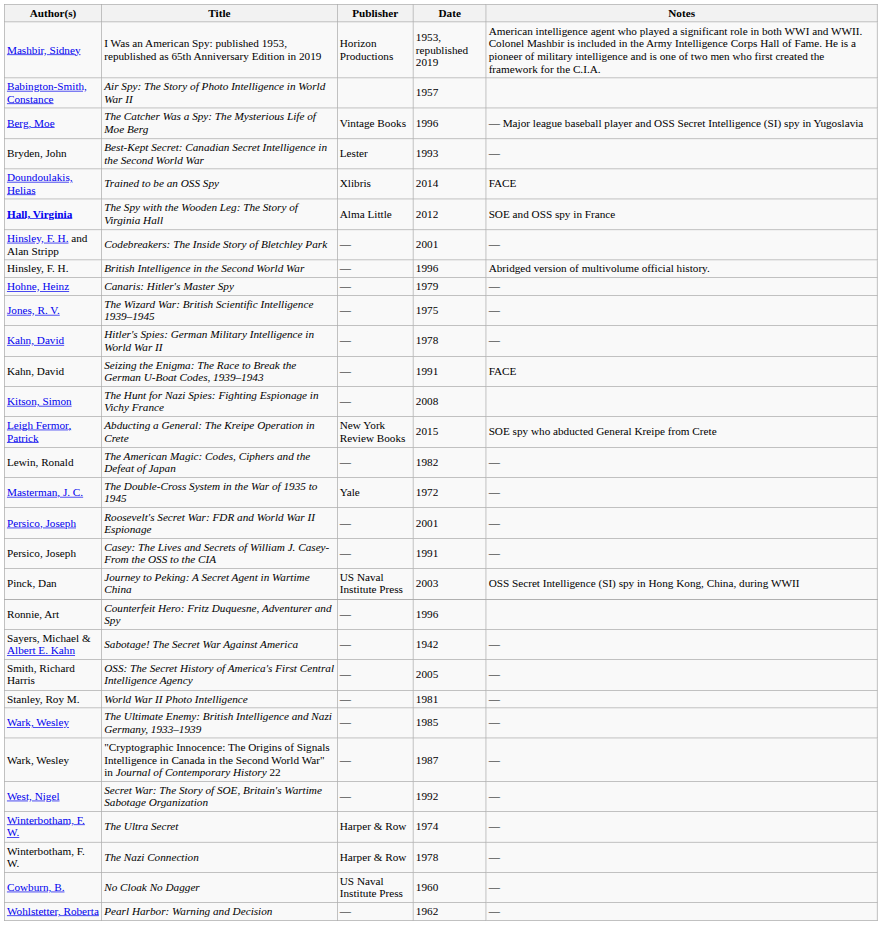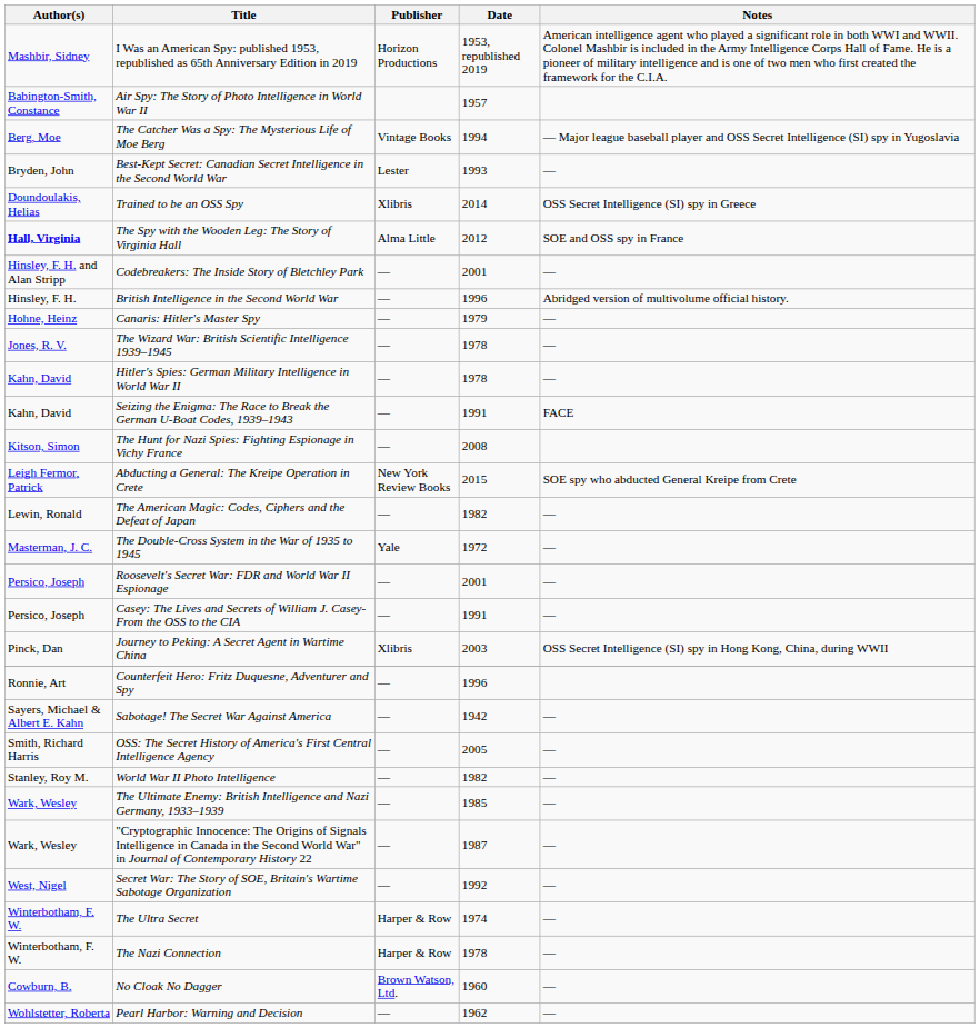The Catcher Was a Spy: The Mysterious Life of Moe Berg | Date: 1996 -> 1994
Trained to be an OSS Spy | Notes: FACE -> OSS Secret Intelligence (SI) spy in Greece
The Wizard War: British Scientific Intelligence 1939–1945 | Date: 1975 -> 1978
Journey to Peking: A Secret Agent in Wartime China | Publisher: US Naval Institute Press -> Xlibris
World War II Photo Intelligence | Date: 1981 -> 1982
No Cloak No Dagger | Publisher: US Naval Institute Press -> Brown Watson, Ltd.
